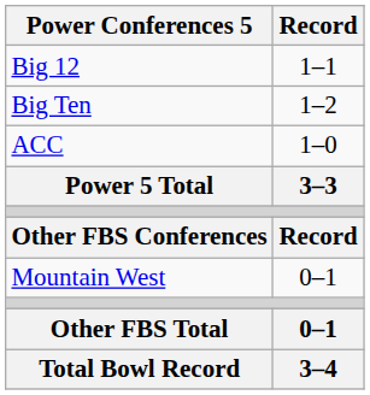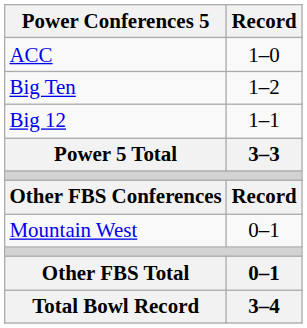rows swapped: ACC <-> Big 12
